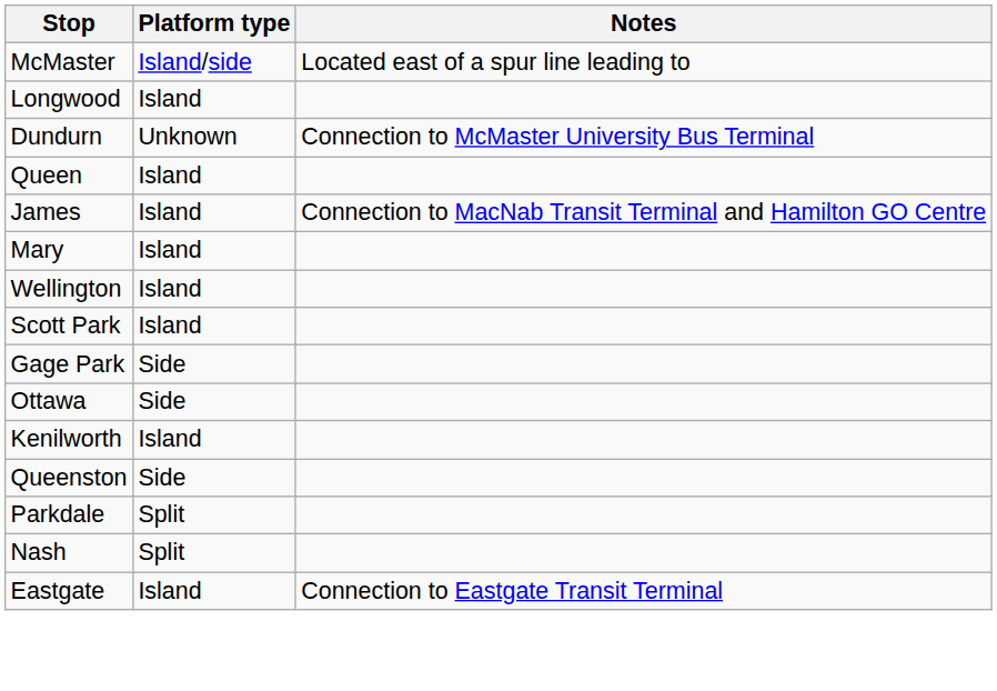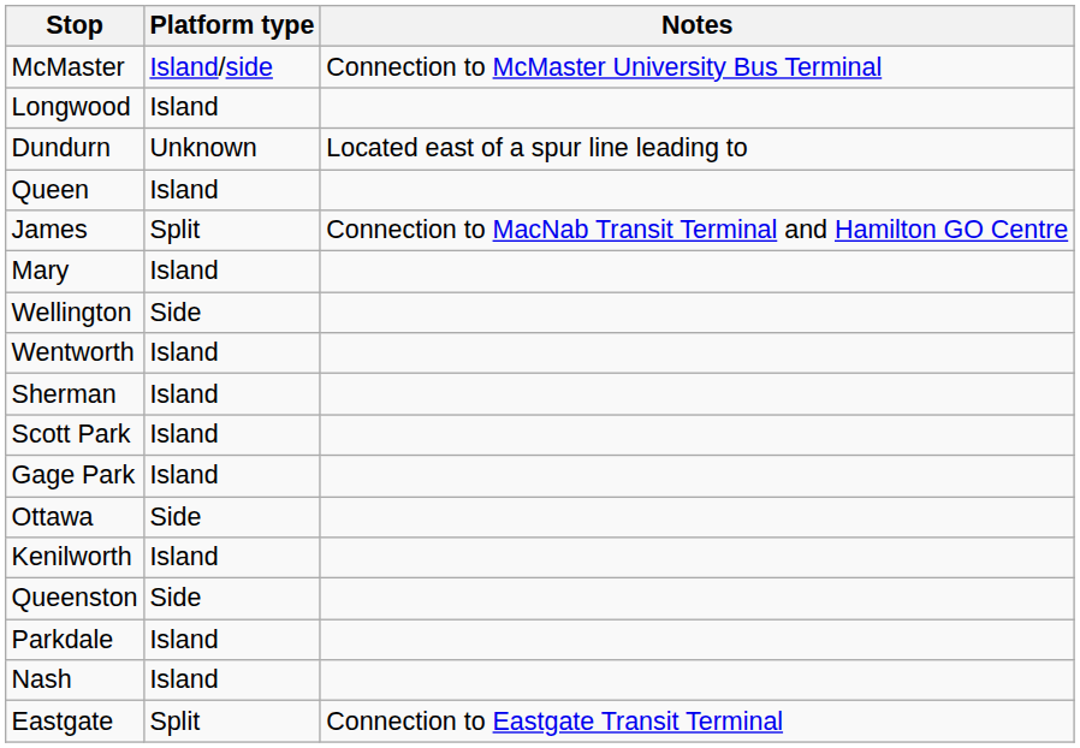McMaster | Notes: Located east of a spur line leading to -> Connection to McMaster University Bus Terminal
Dundurn | Notes: Connection to McMaster University Bus Terminal -> Located east of a spur line leading to
James | Platform type: Island -> Split
Wellington | Platform type: Island -> Side
+ row: Wentworth | Island
+ row: Sherman | Island
Gage Park | Platform type: Side -> Island
Parkdale | Platform type: Split -> Island
Nash | Platform type: Split -> Island
Eastgate | Platform type: Island -> Split
